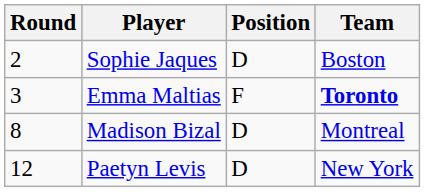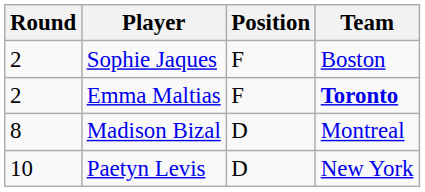Sophie Jaques | Position: D -> F
Emma Maltias | Round: 3 -> 2
Paetyn Levis | Round: 12 -> 10
